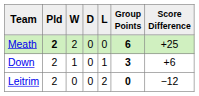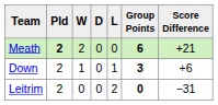Meath | Score Difference: +25 -> +21
Leitrim | Score Difference: −12 -> −31
